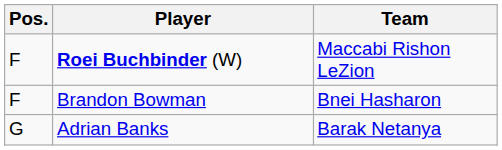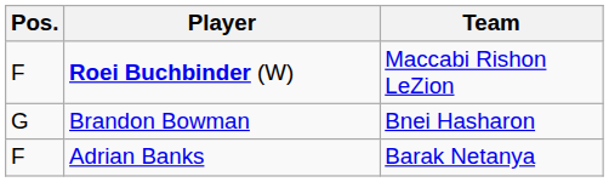Brandon Bowman | Pos.: F -> G
Adrian Banks | Pos.: G -> F
